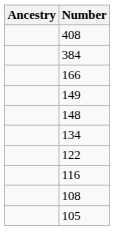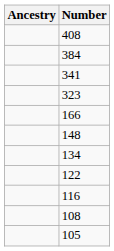+ row: 341
+ row: 323
- row: 149
